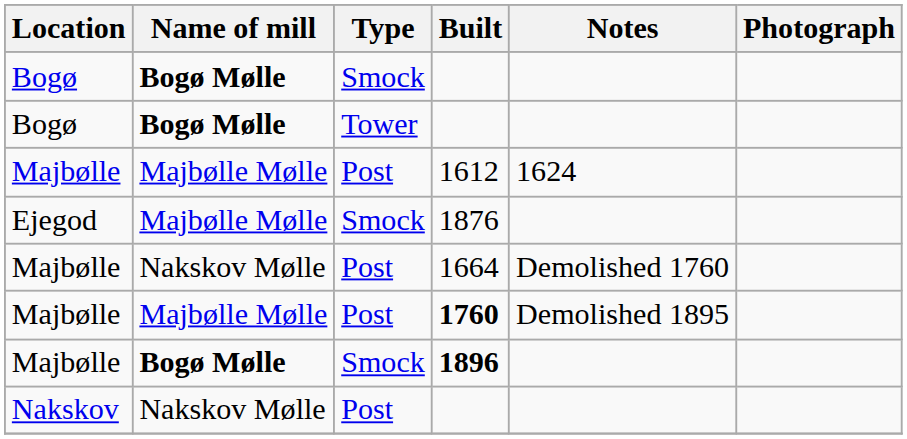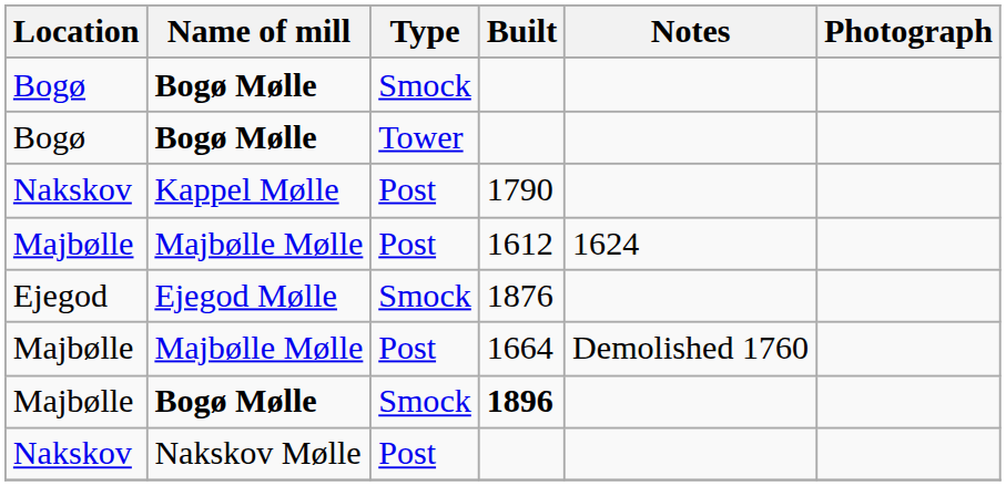+ row: Nakskov | Kappel Mølle | Post | 1790
1876 | Name of mill: Majbølle Mølle -> Ejegod Mølle
1664 | Name of mill: Nakskov Mølle -> Majbølle Mølle
- row: Majbølle | Majbølle Mølle | Post | 1760 | Demolished 1895
